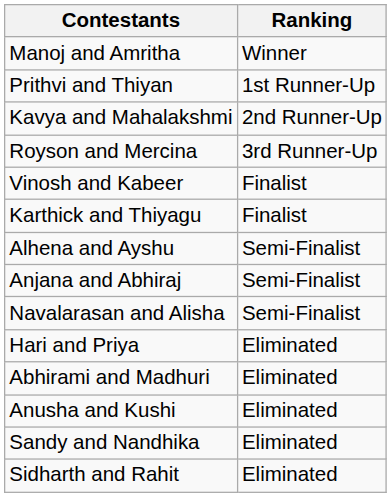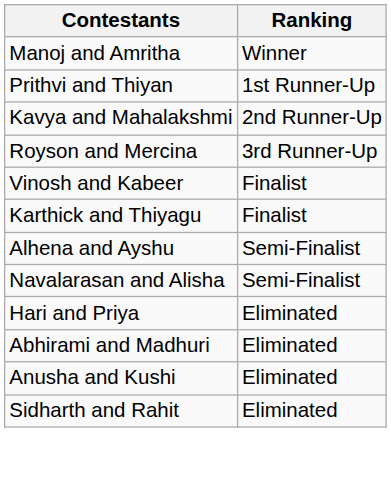- row: Anjana and Abhiraj | Semi-Finalist
- row: Sandy and Nandhika | Eliminated
